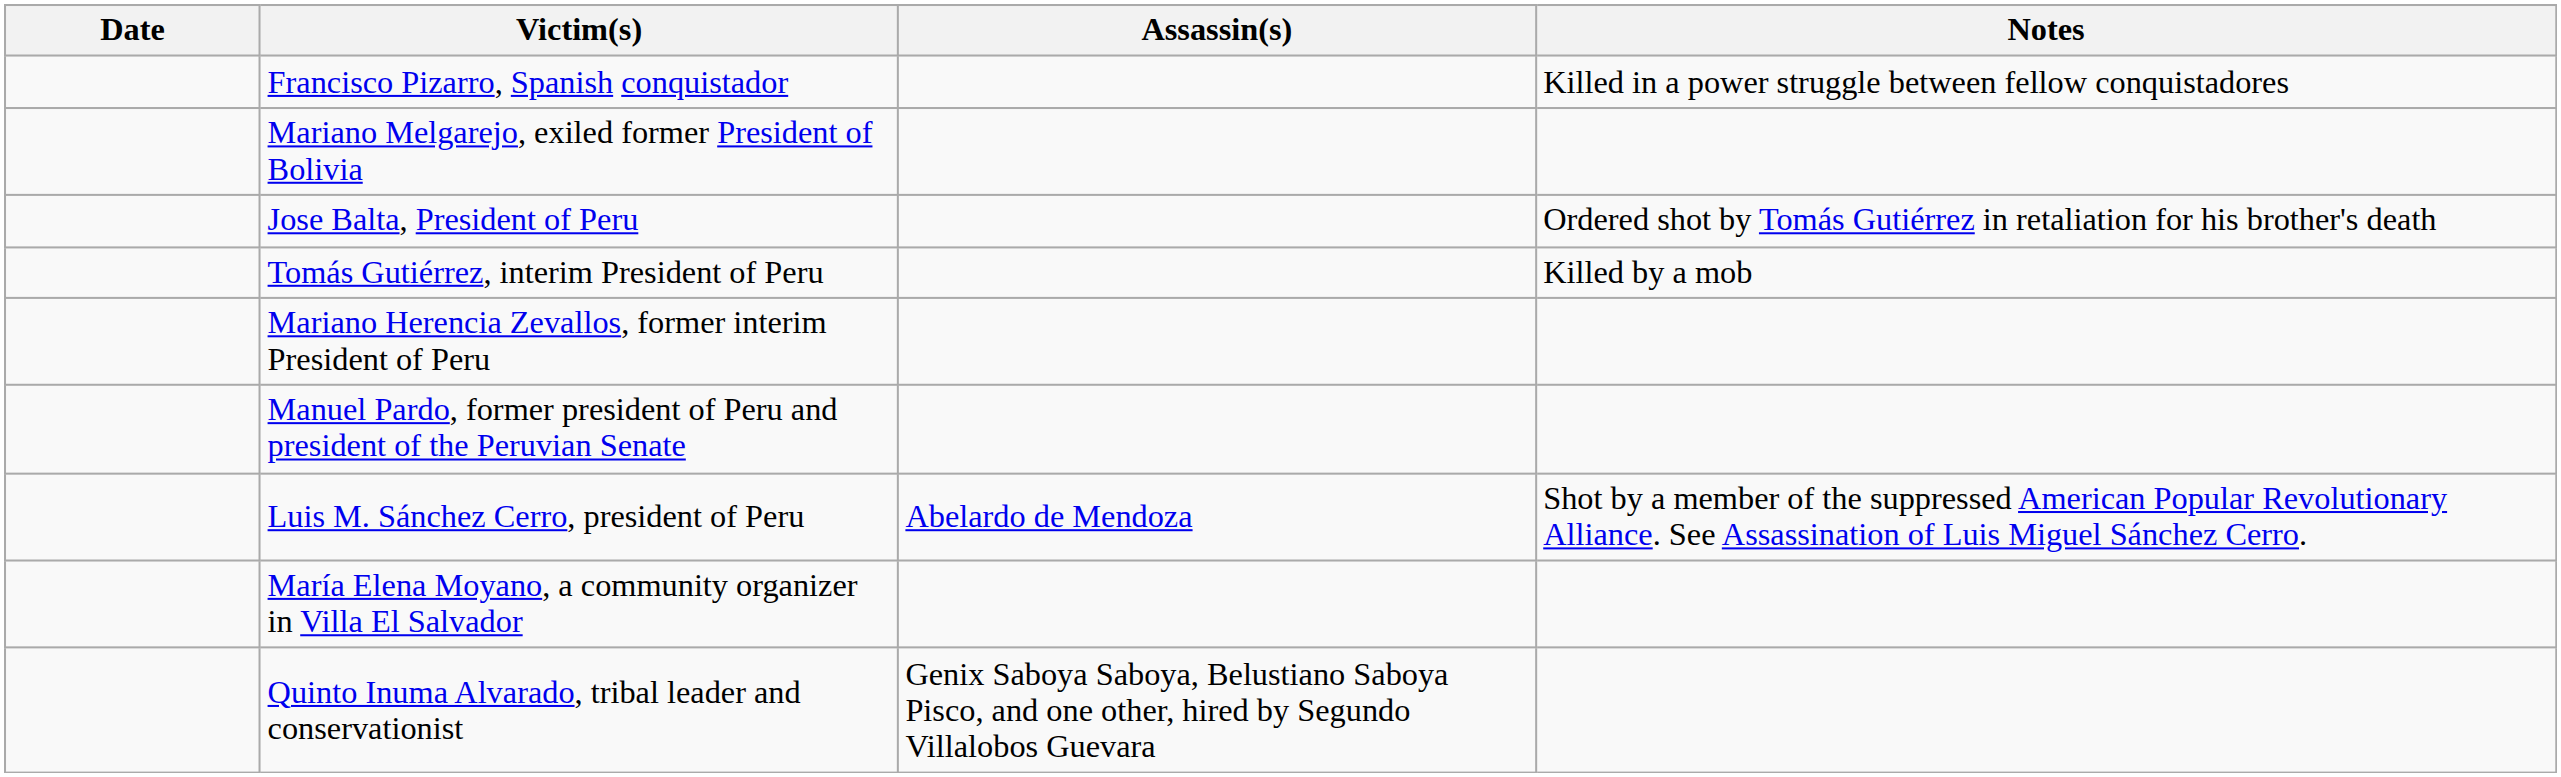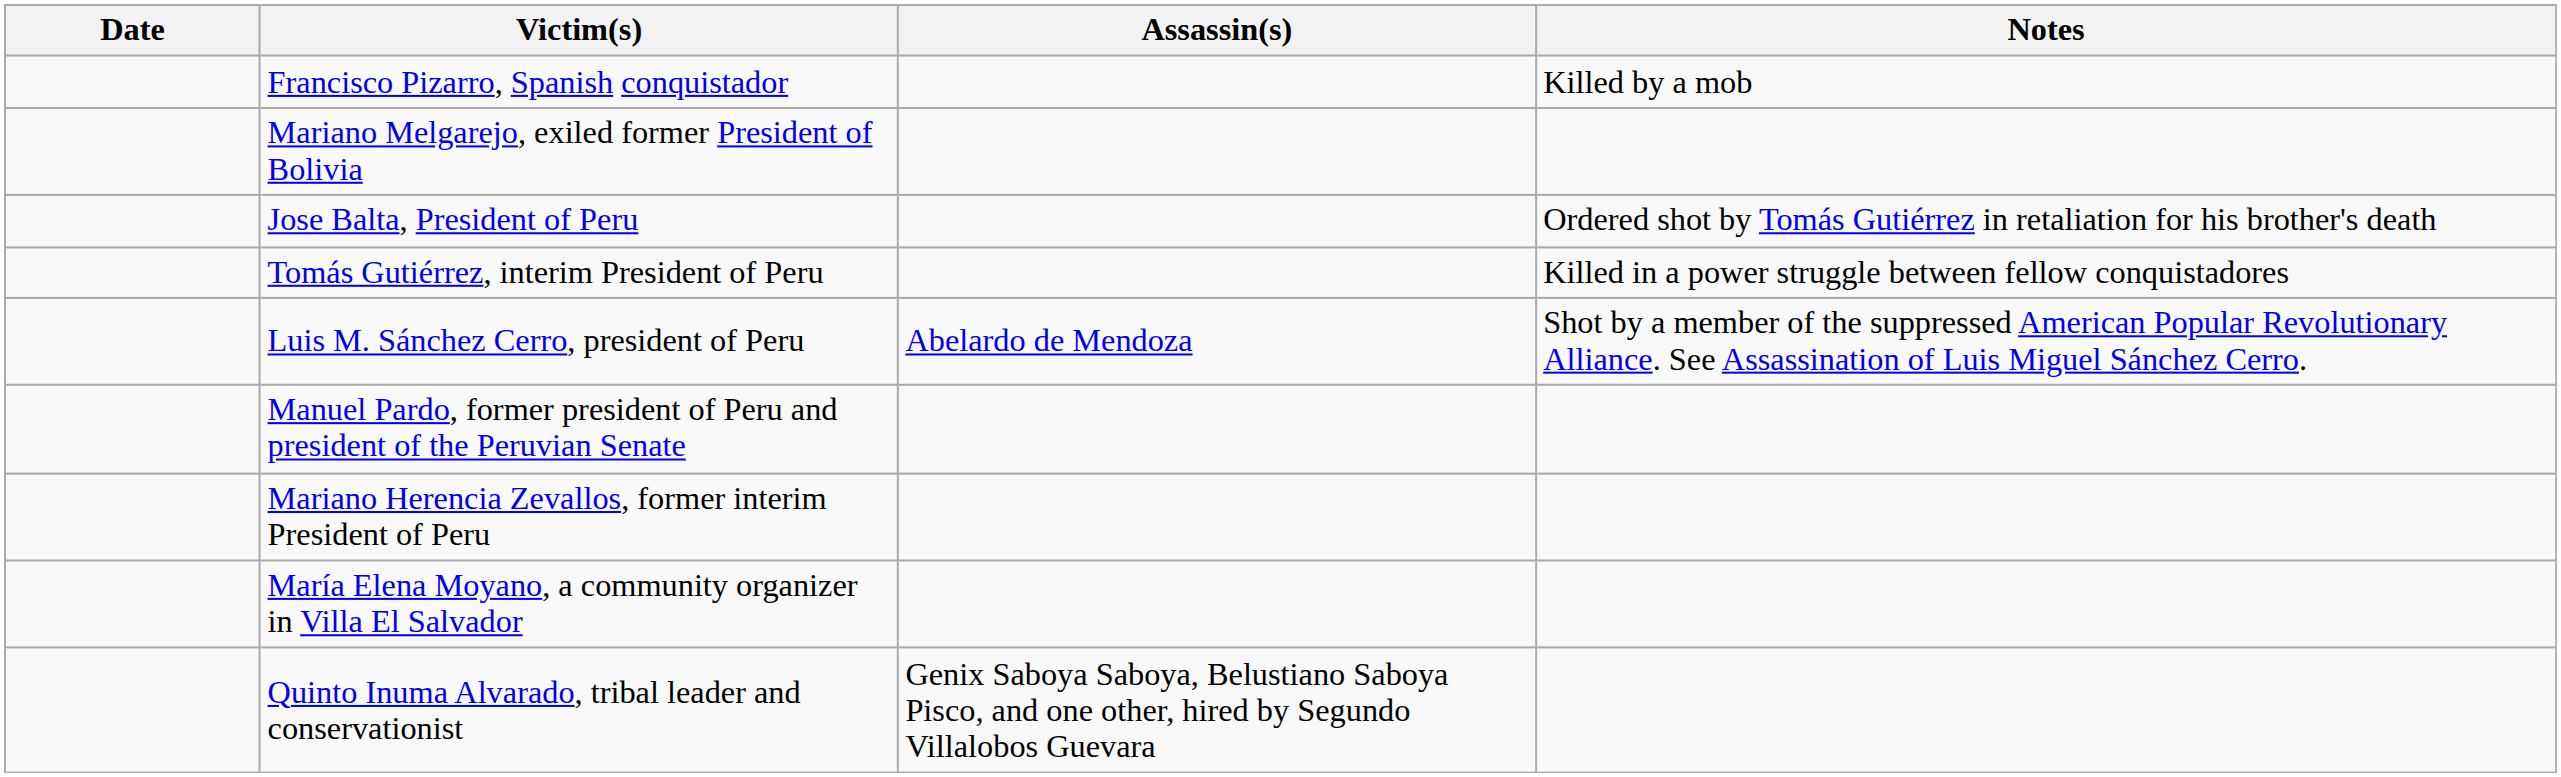Francisco Pizarro, Spanish conquistador | Notes: Killed in a power struggle between fellow conquistadores -> Killed by a mob
Tomás Gutiérrez, interim President of Peru | Notes: Killed by a mob -> Killed in a power struggle between fellow conquistadores
rows swapped: Mariano Herencia Zevallos, former interim President of Peru <-> Luis M. Sánchez Cerro, president of Peru
